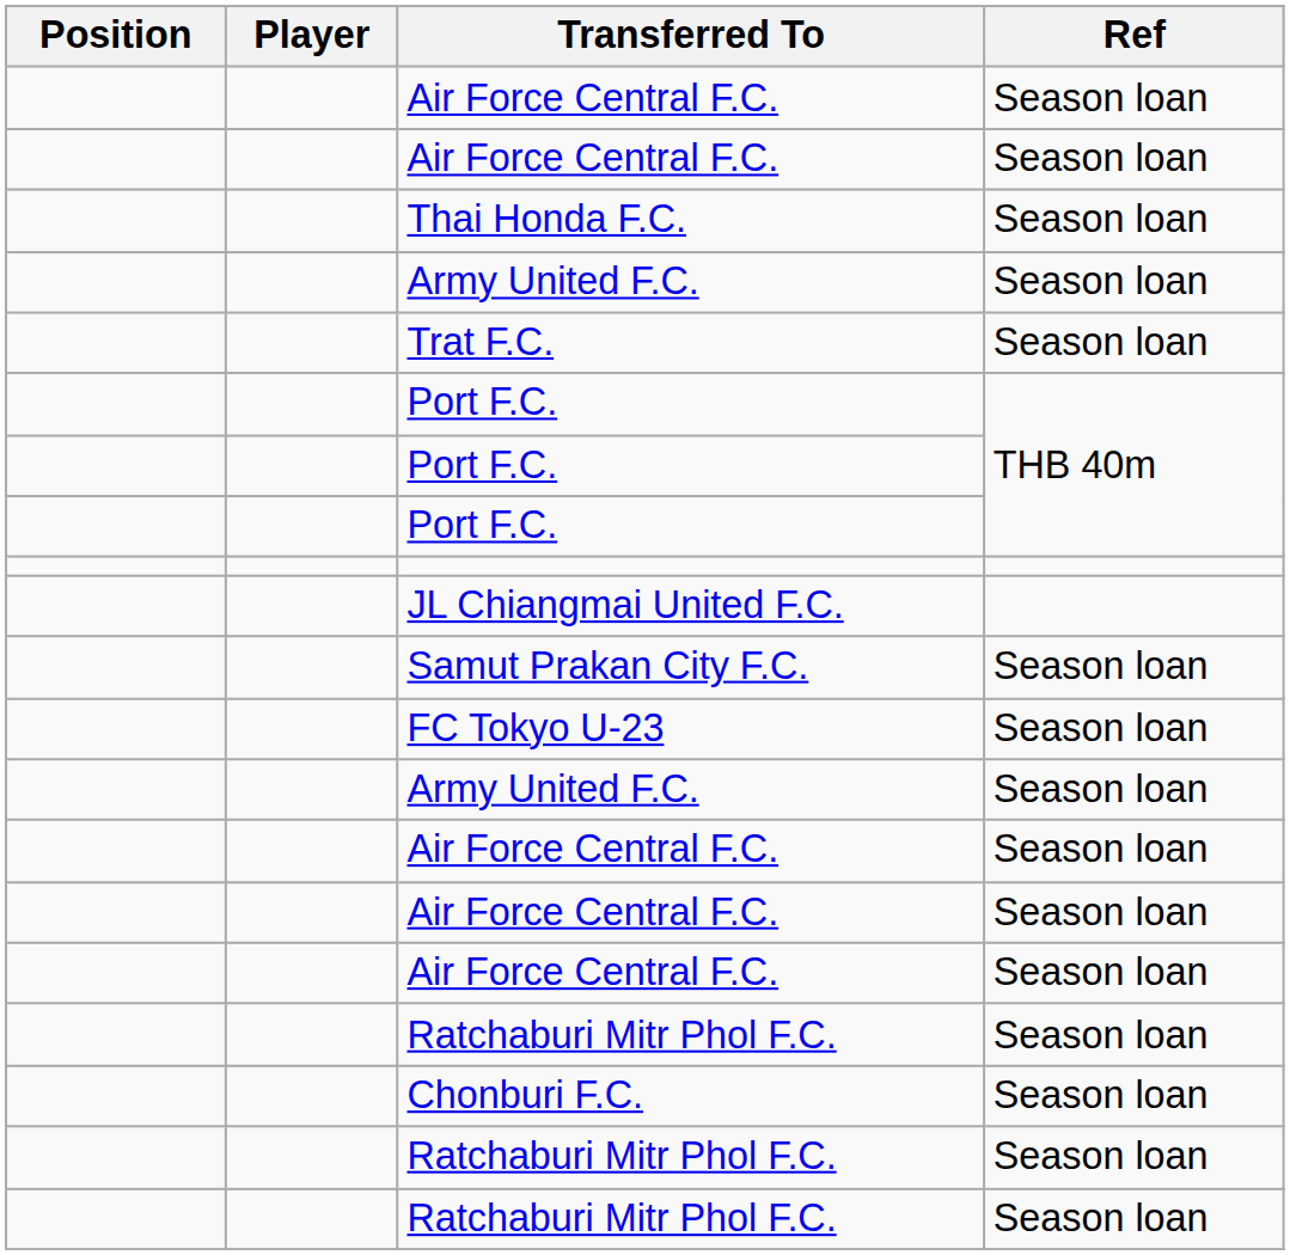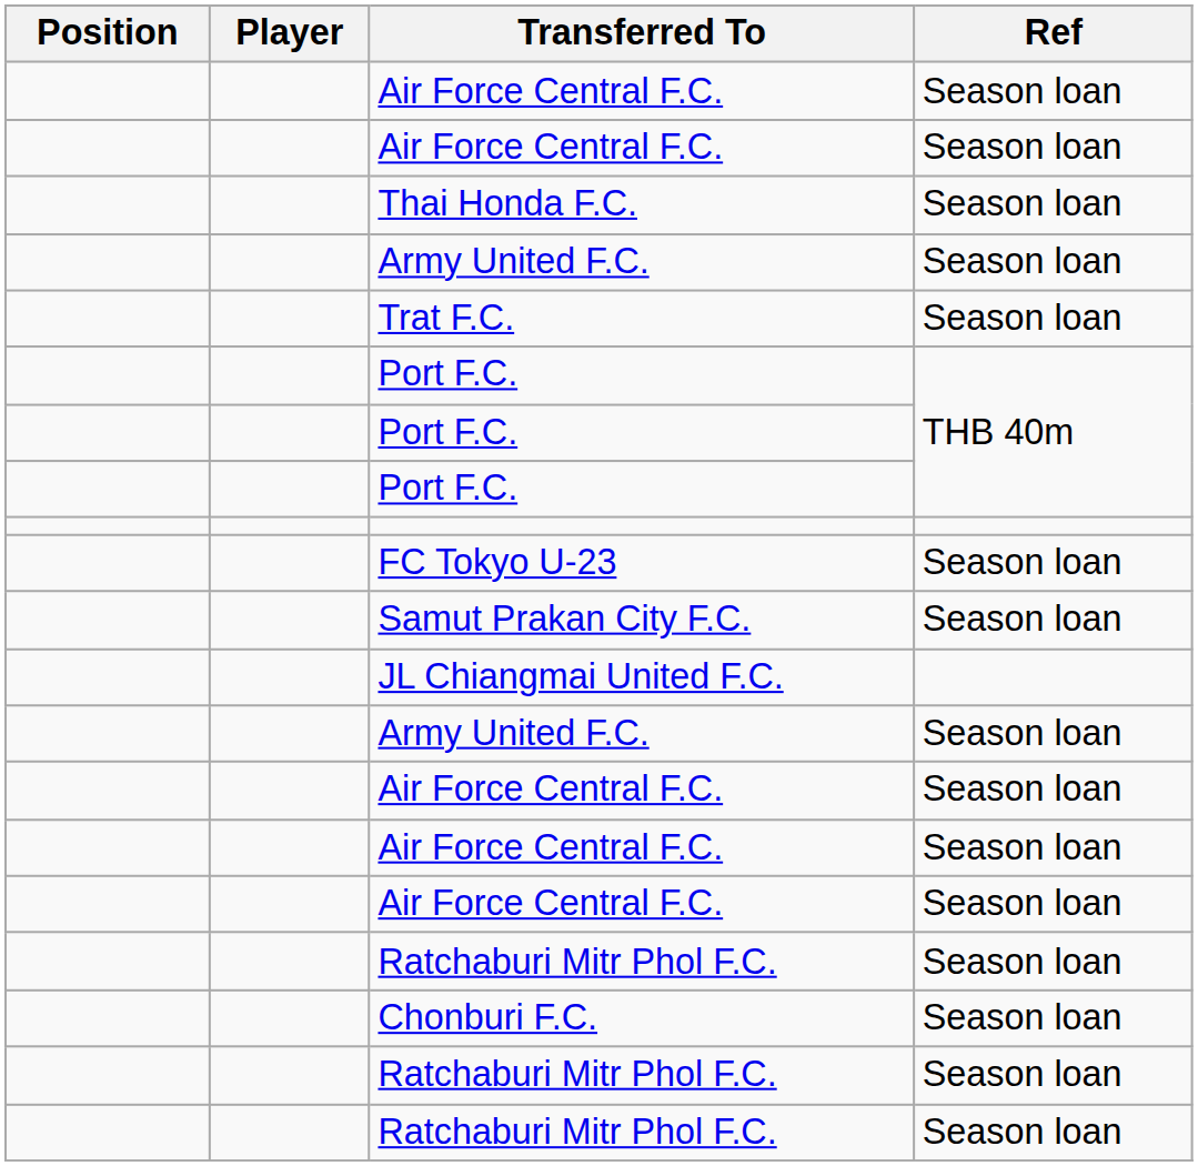rows swapped: JL Chiangmai United F.C. <-> FC Tokyo U-23
